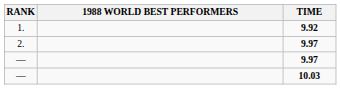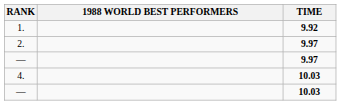+ row: 4. | 10.03
